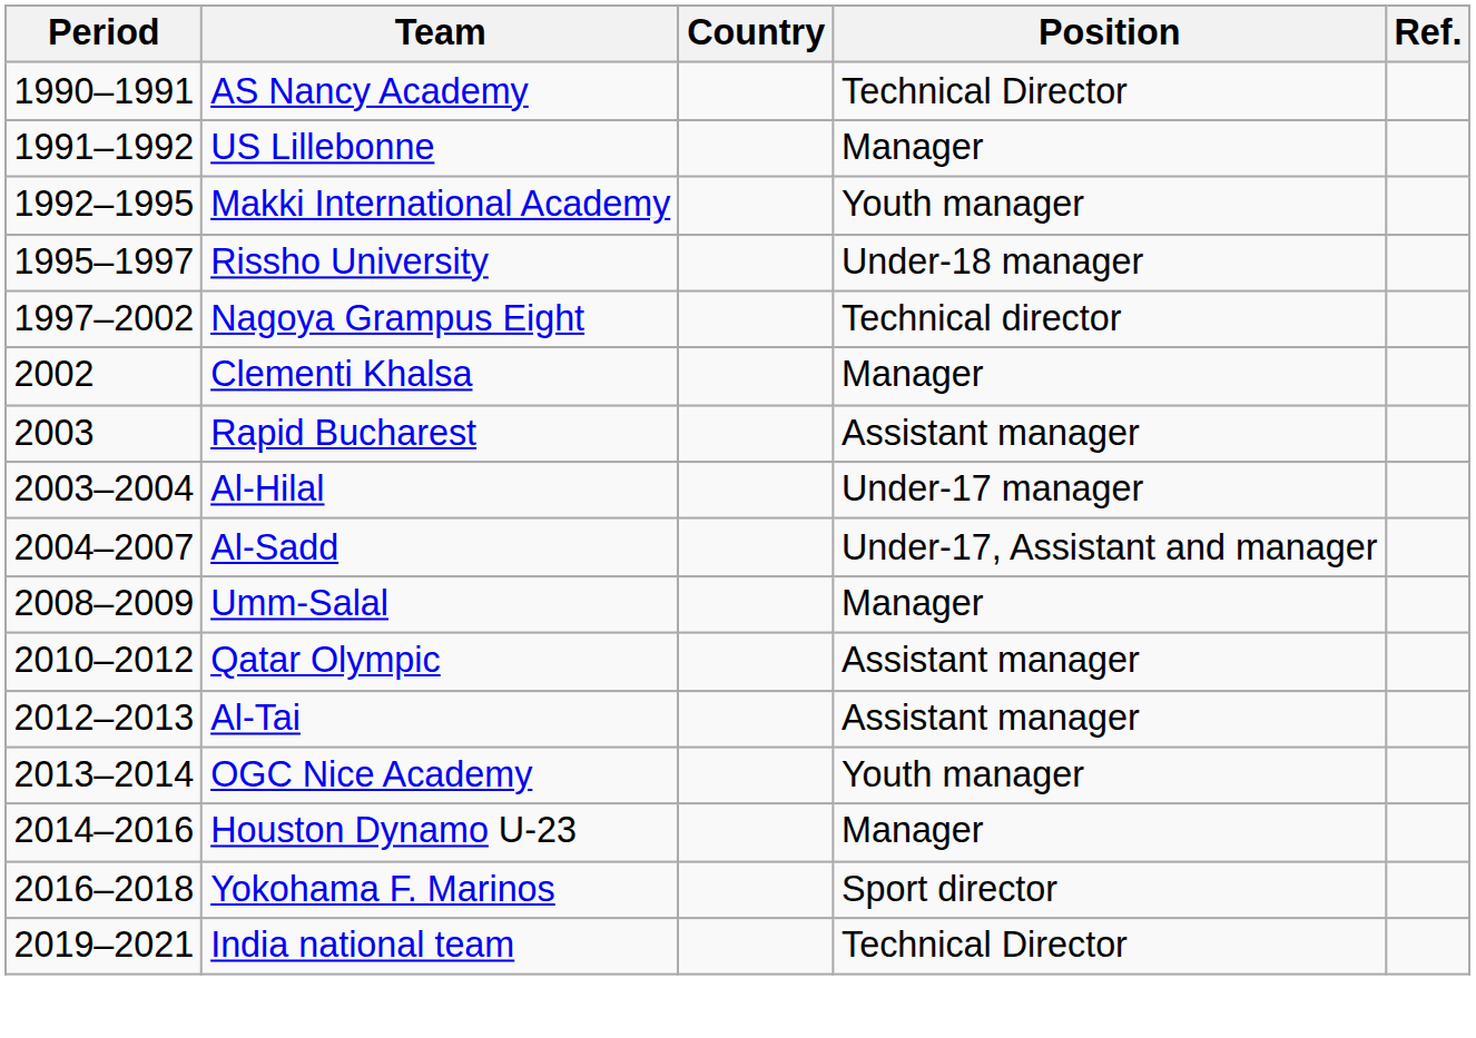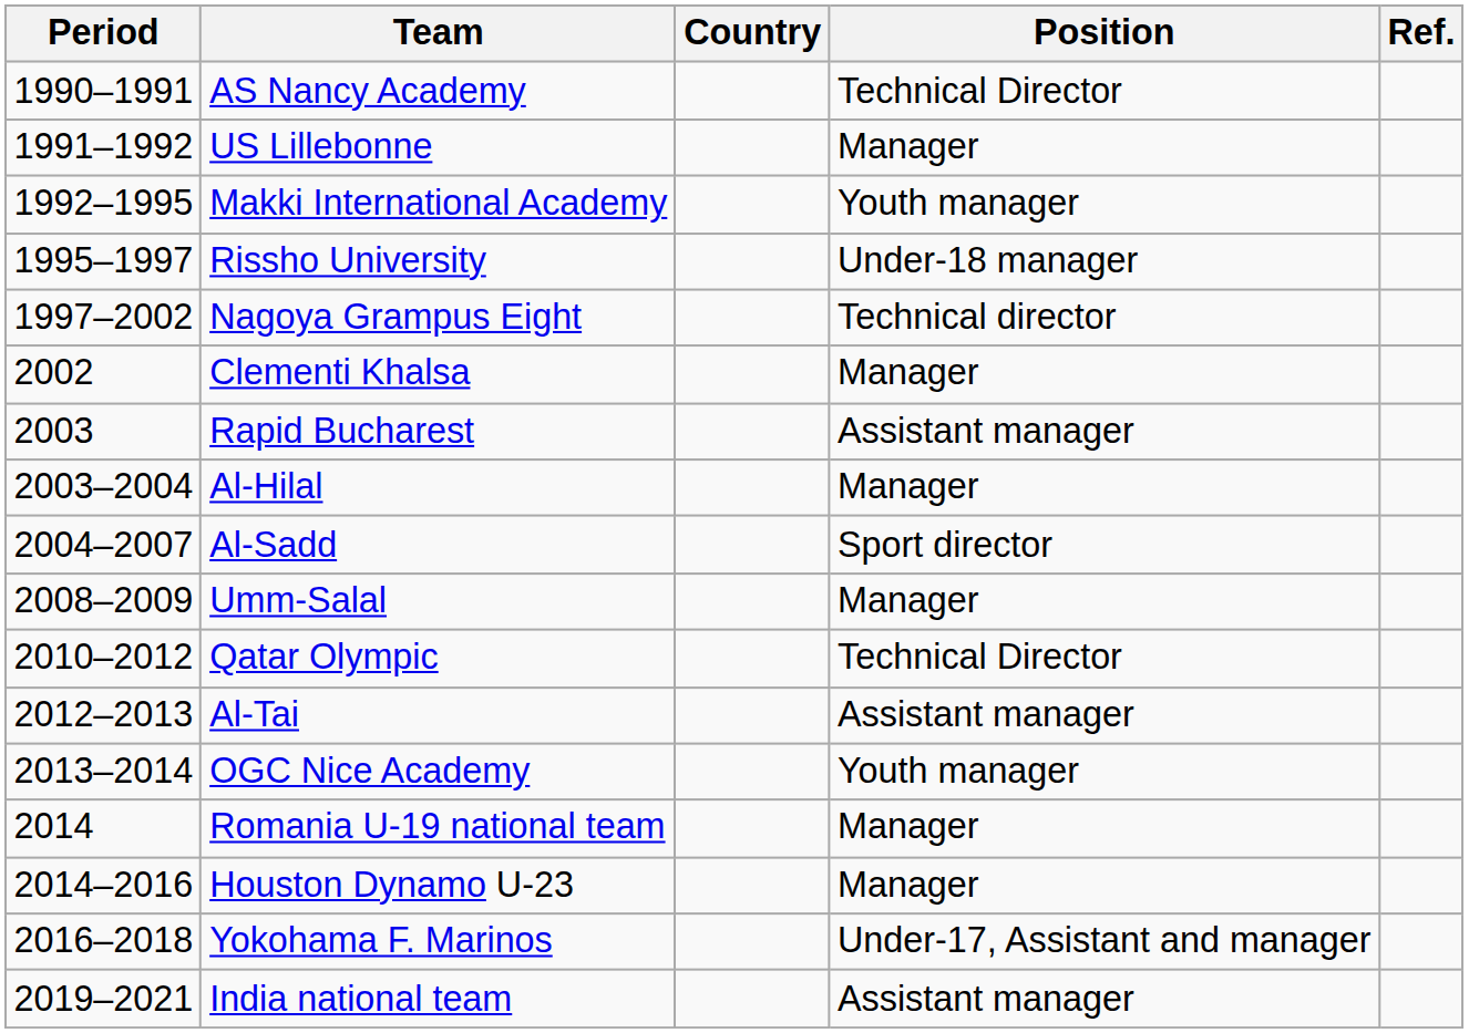Al-Hilal | Position: Under-17 manager -> Manager
Al-Sadd | Position: Under-17, Assistant and manager -> Sport director
Qatar Olympic | Position: Assistant manager -> Technical Director
+ row: 2014 | Romania U-19 national team | Manager
Yokohama F. Marinos | Position: Sport director -> Under-17, Assistant and manager
India national team | Position: Technical Director -> Assistant manager
